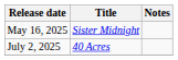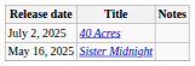rows swapped: May 16, 2025 <-> July 2, 2025
